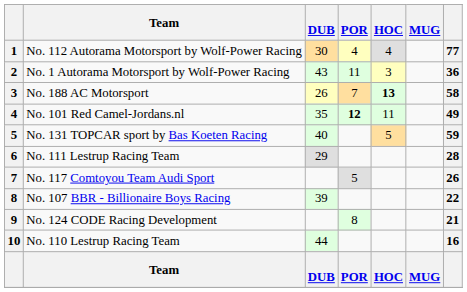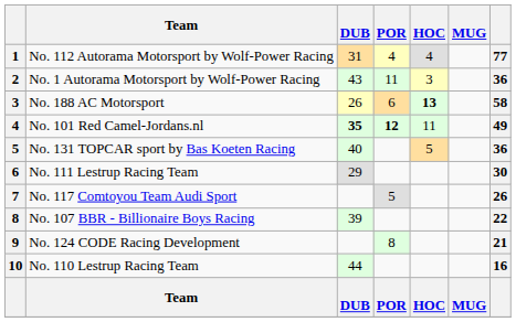No. 112 Autorama Motorsport by Wolf-Power Racing | DUB: 30 -> 31
No. 188 AC Motorsport | POR: 7 -> 6
No. 101 Red Camel-Jordans.nl | DUB: normal -> bold
No. 131 TOPCAR sport by Bas Koeten Racing | column 7: 59 -> 36
No. 111 Lestrup Racing Team | column 7: 28 -> 30
